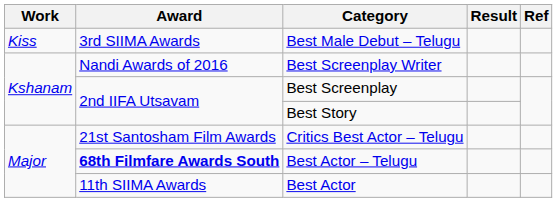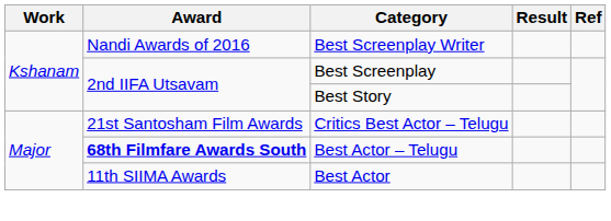- row: Kiss | 3rd SIIMA Awards | Best Male Debut – Telugu
